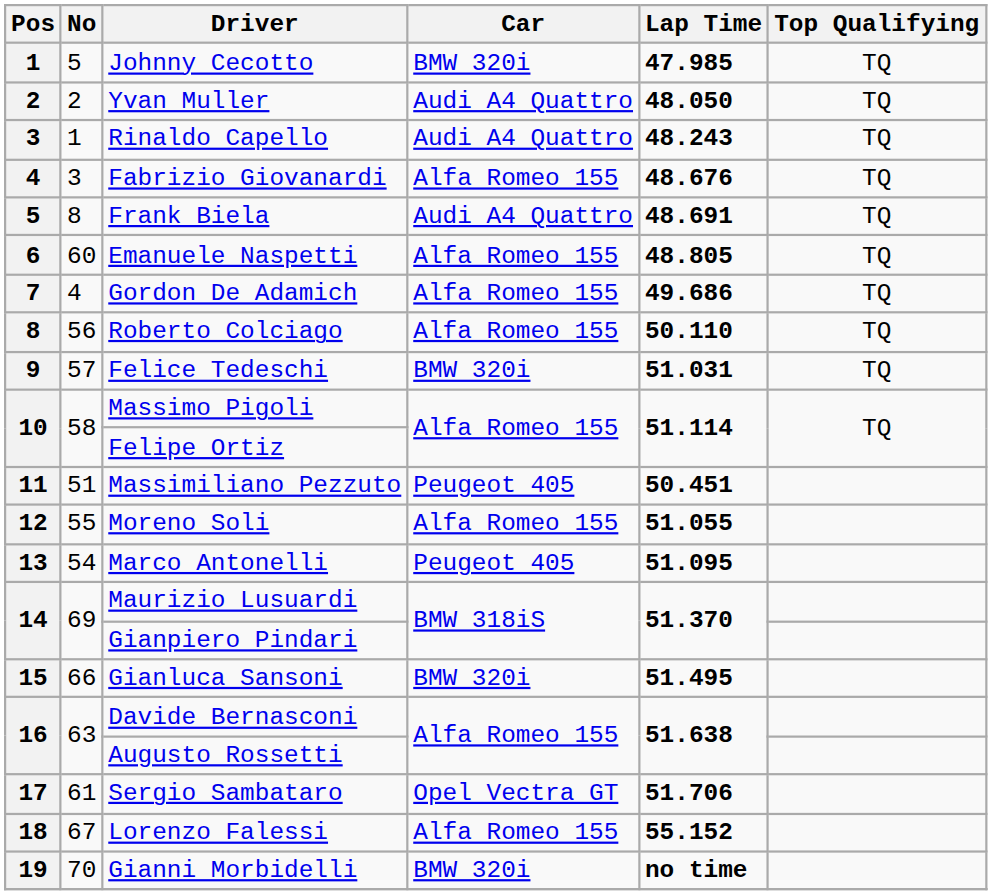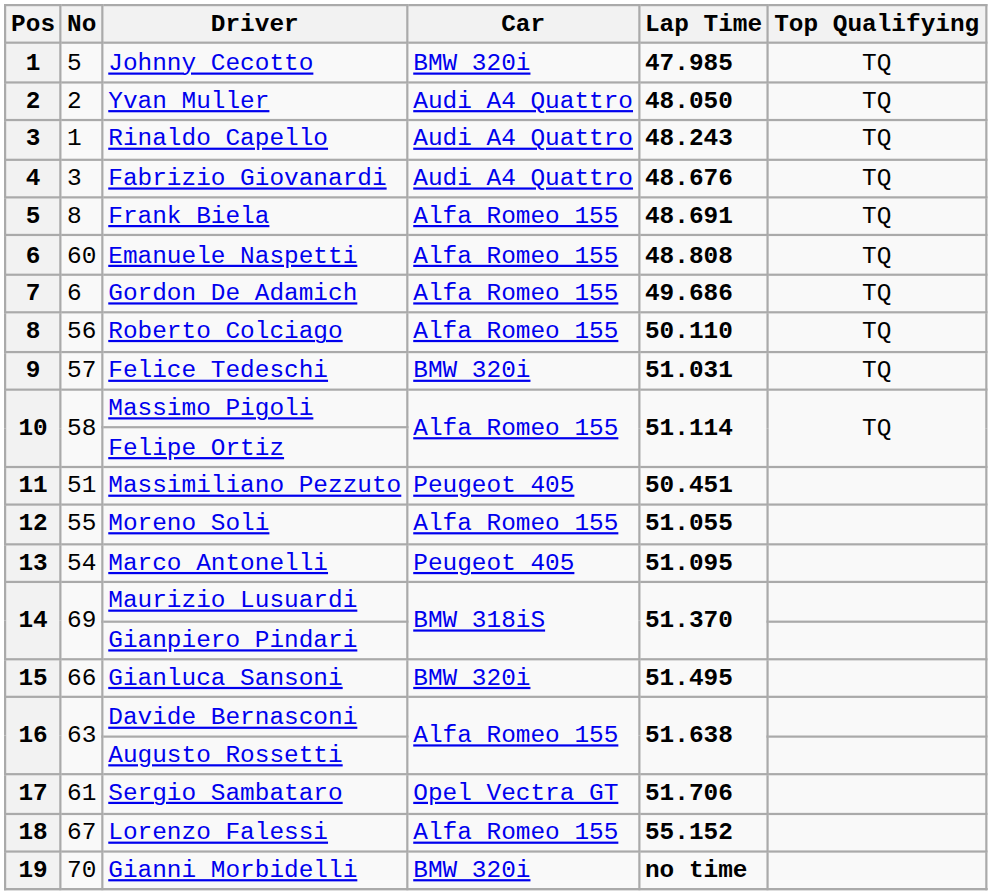Fabrizio Giovanardi | Car: Alfa Romeo 155 -> Audi A4 Quattro
Frank Biela | Car: Audi A4 Quattro -> Alfa Romeo 155
Emanuele Naspetti | Lap Time: 48.805 -> 48.808
Gordon De Adamich | No: 4 -> 6
